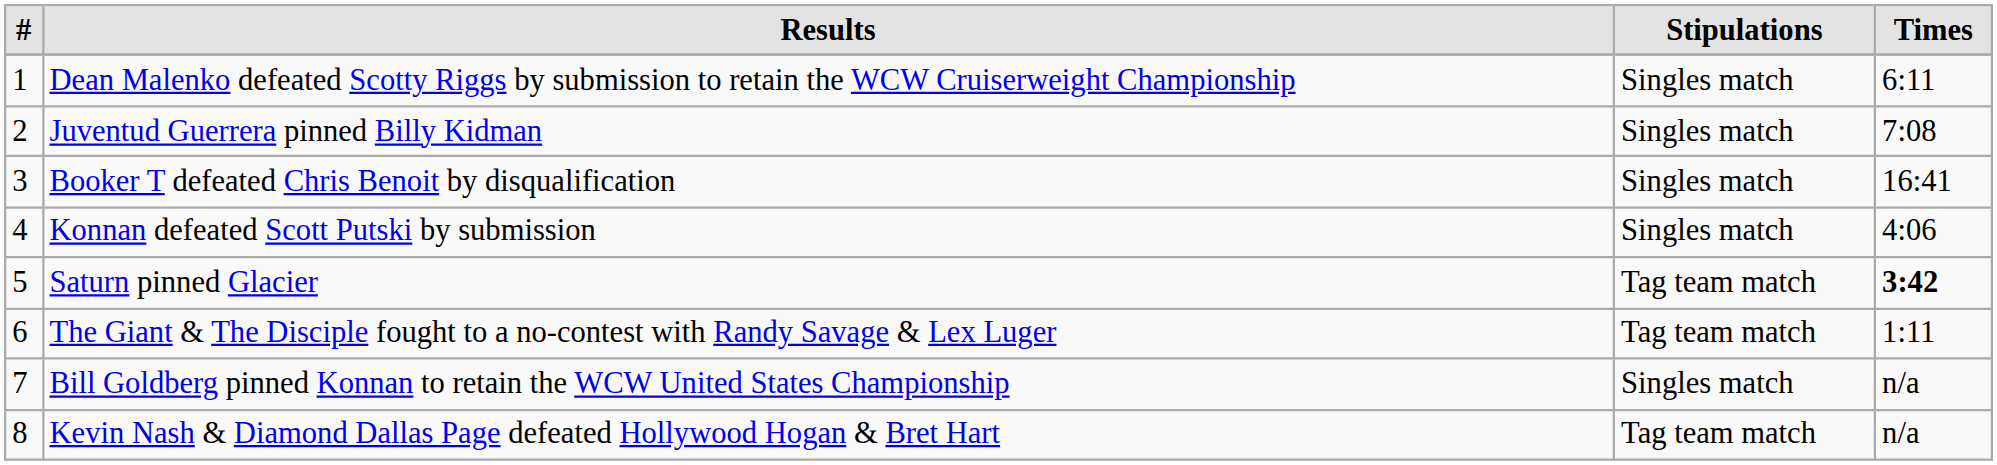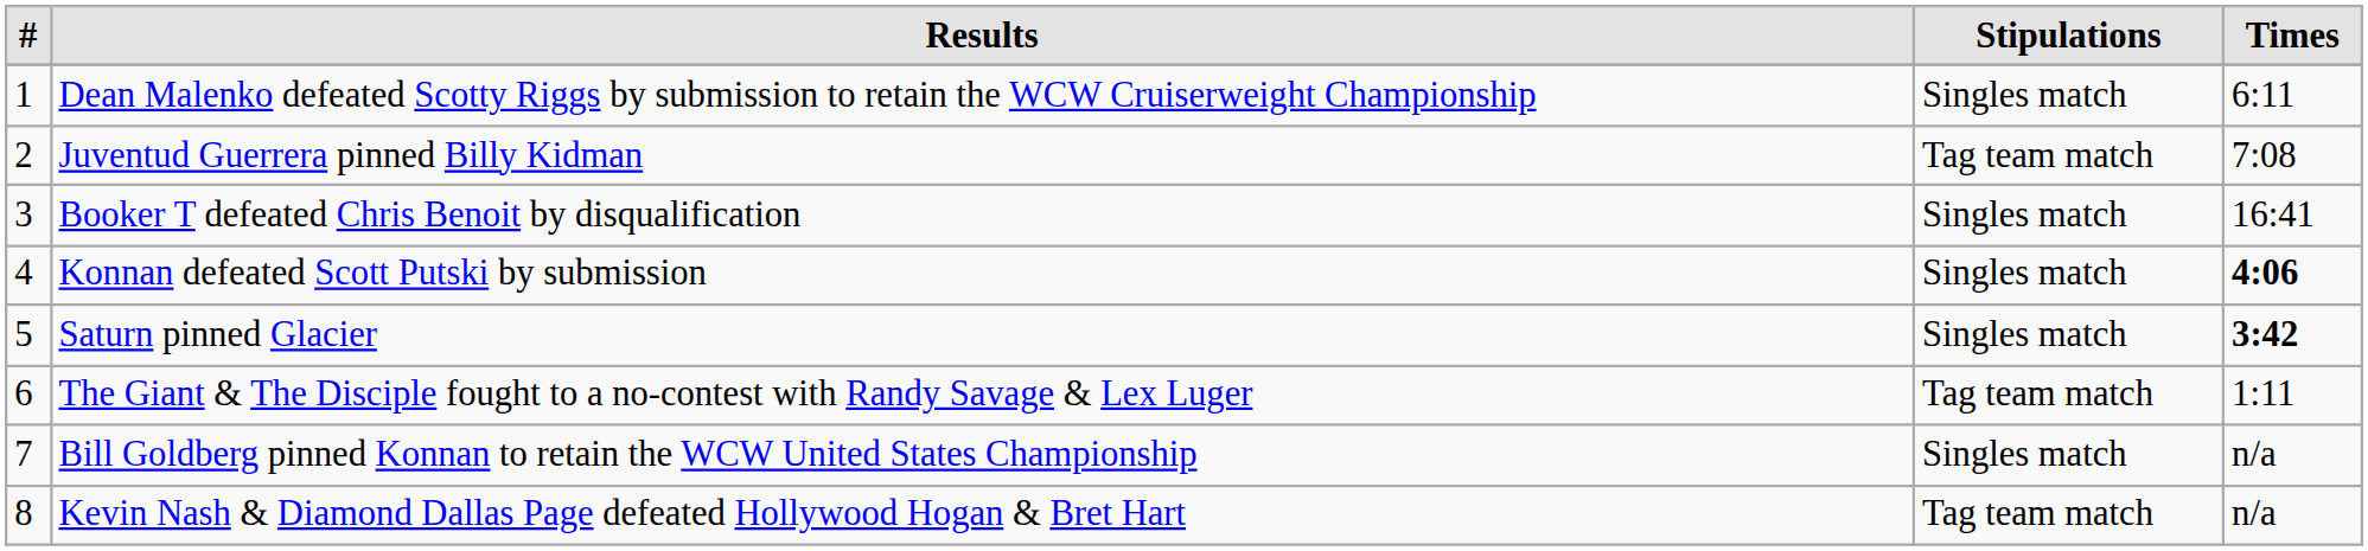Juventud Guerrera pinned Billy Kidman | Stipulations: Singles match -> Tag team match
Konnan defeated Scott Putski by submission | Times: normal -> bold
Saturn pinned Glacier | Stipulations: Tag team match -> Singles match
